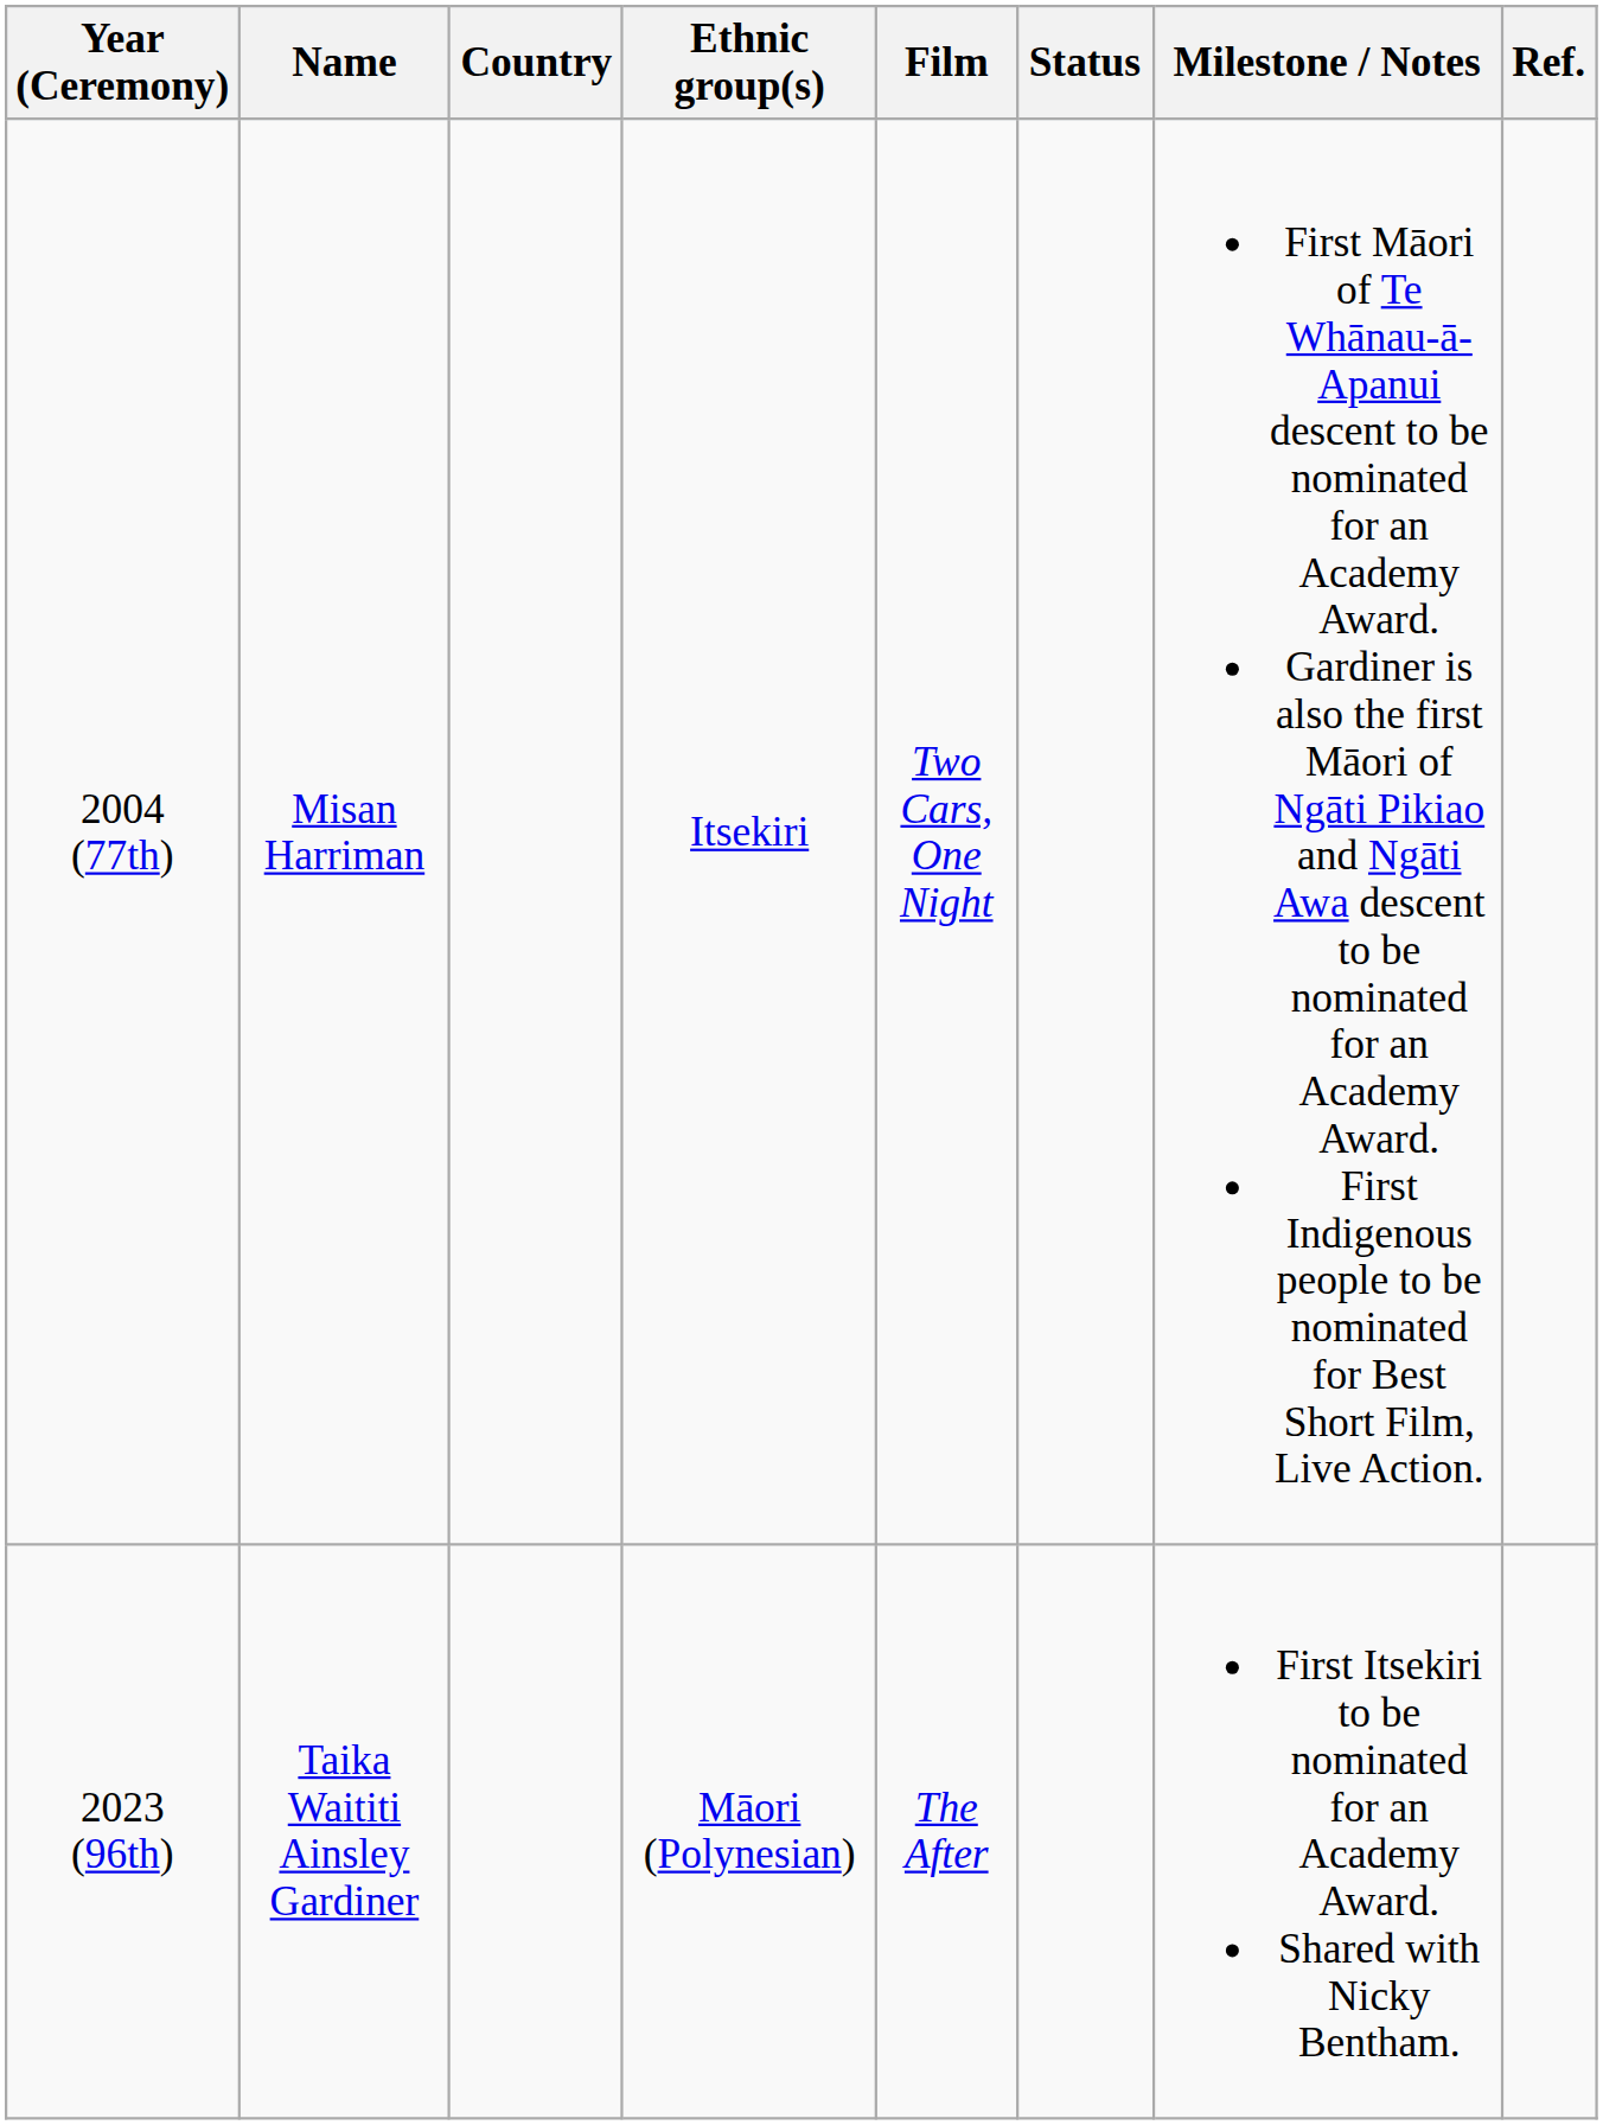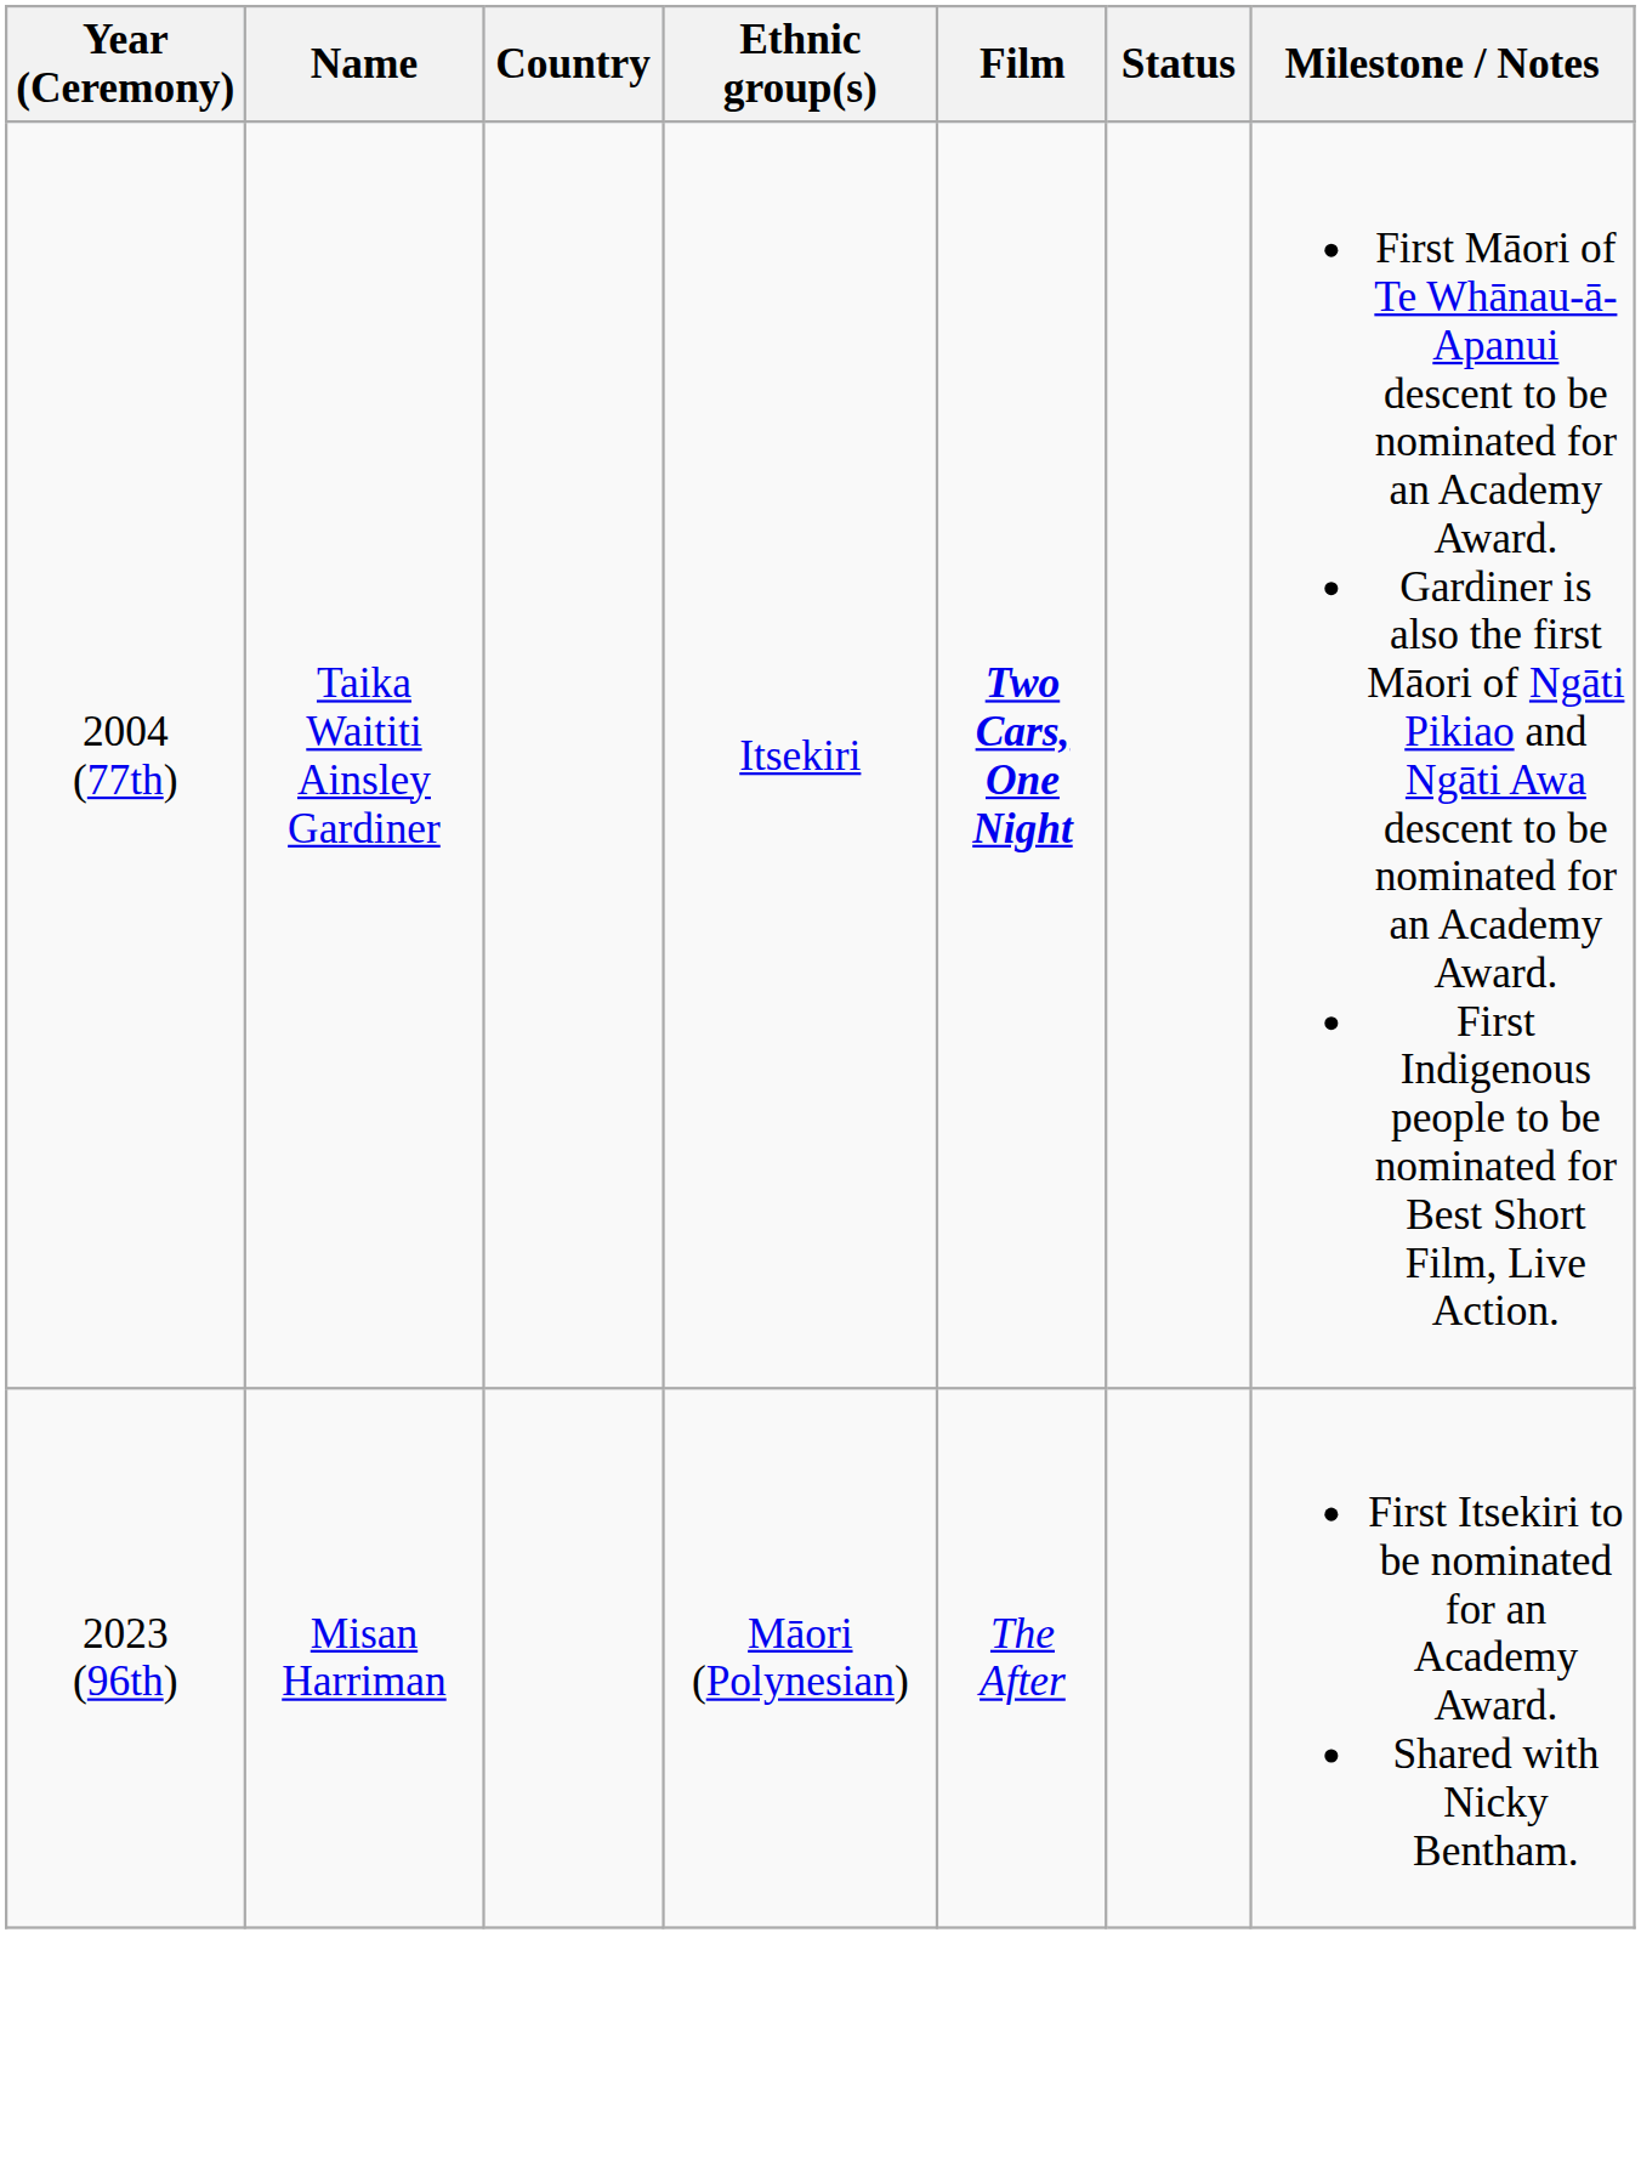- column: Ref.
2004 (77th) | Name: Misan Harriman -> Taika Waititi Ainsley Gardiner
2004 (77th) | Film: normal -> bold
2023 (96th) | Name: Taika Waititi Ainsley Gardiner -> Misan Harriman
